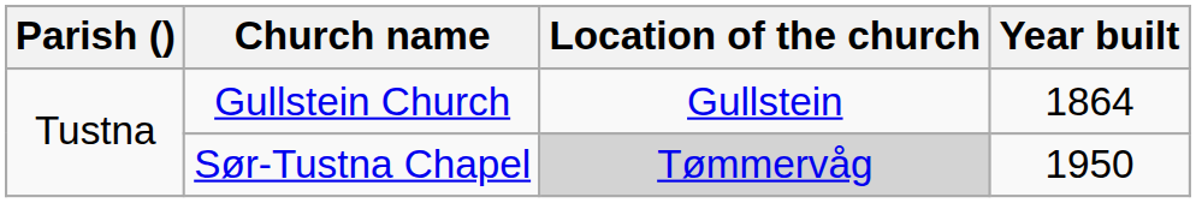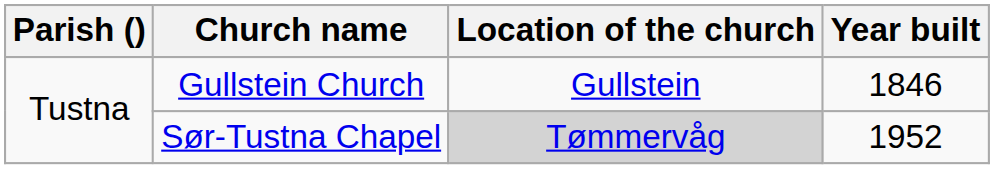Gullstein Church | Year built: 1864 -> 1846
Sør-Tustna Chapel | Year built: 1950 -> 1952
